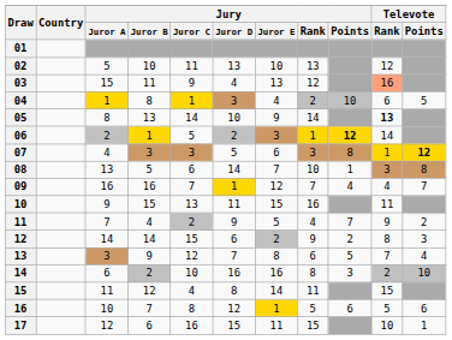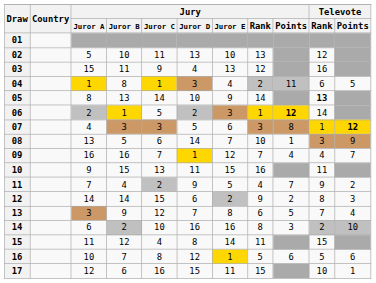03 | Televote / Rank: lightsalmon background -> no background
04 | Jury / Points: 10 -> 11
08 | Televote / Points: 8 -> 9
